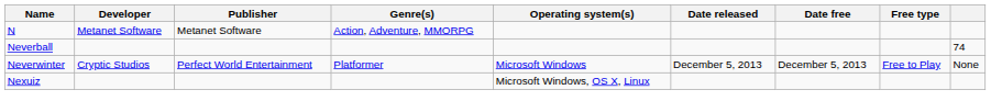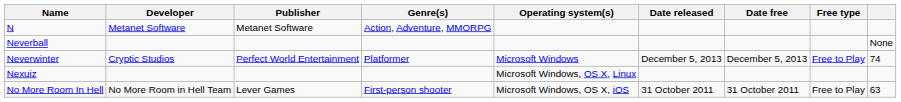Neverball | column 9: 74 -> None
Neverwinter | column 9: None -> 74
+ row: No More Room In Hell | No More Room in Hell Team | Lever Games | First-person shooter | Microsoft Windows, OS X, iOS | 31 October 2011 | 31 October 2011 | Free to Play | 63
